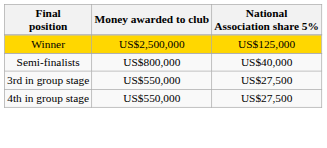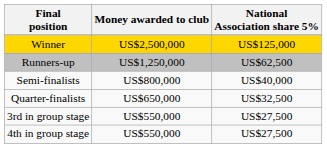+ row: Runners-up | US$1,250,000 | US$62,500
+ row: Quarter-finalists | US$650,000 | US$32,500
